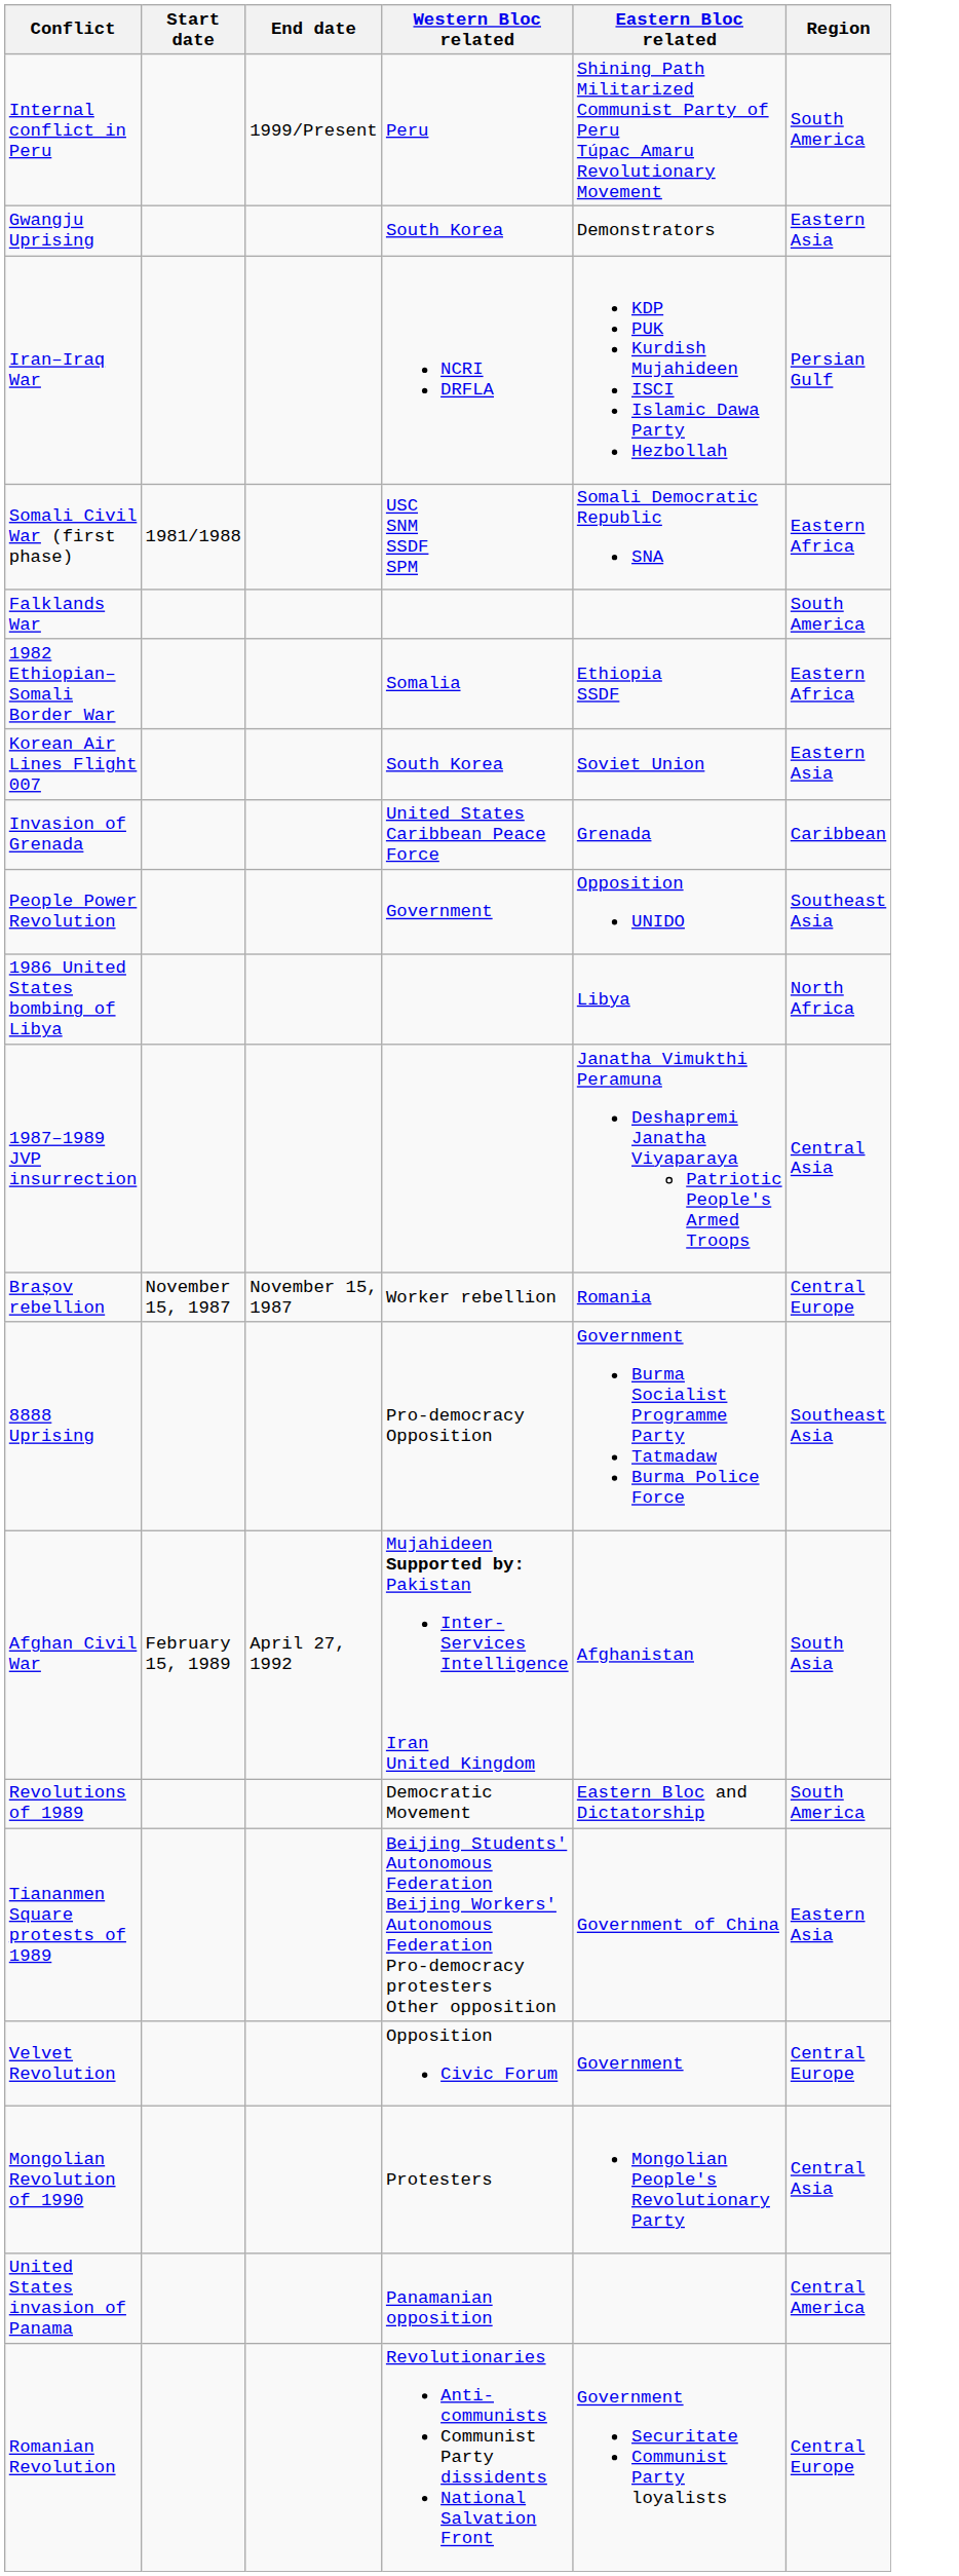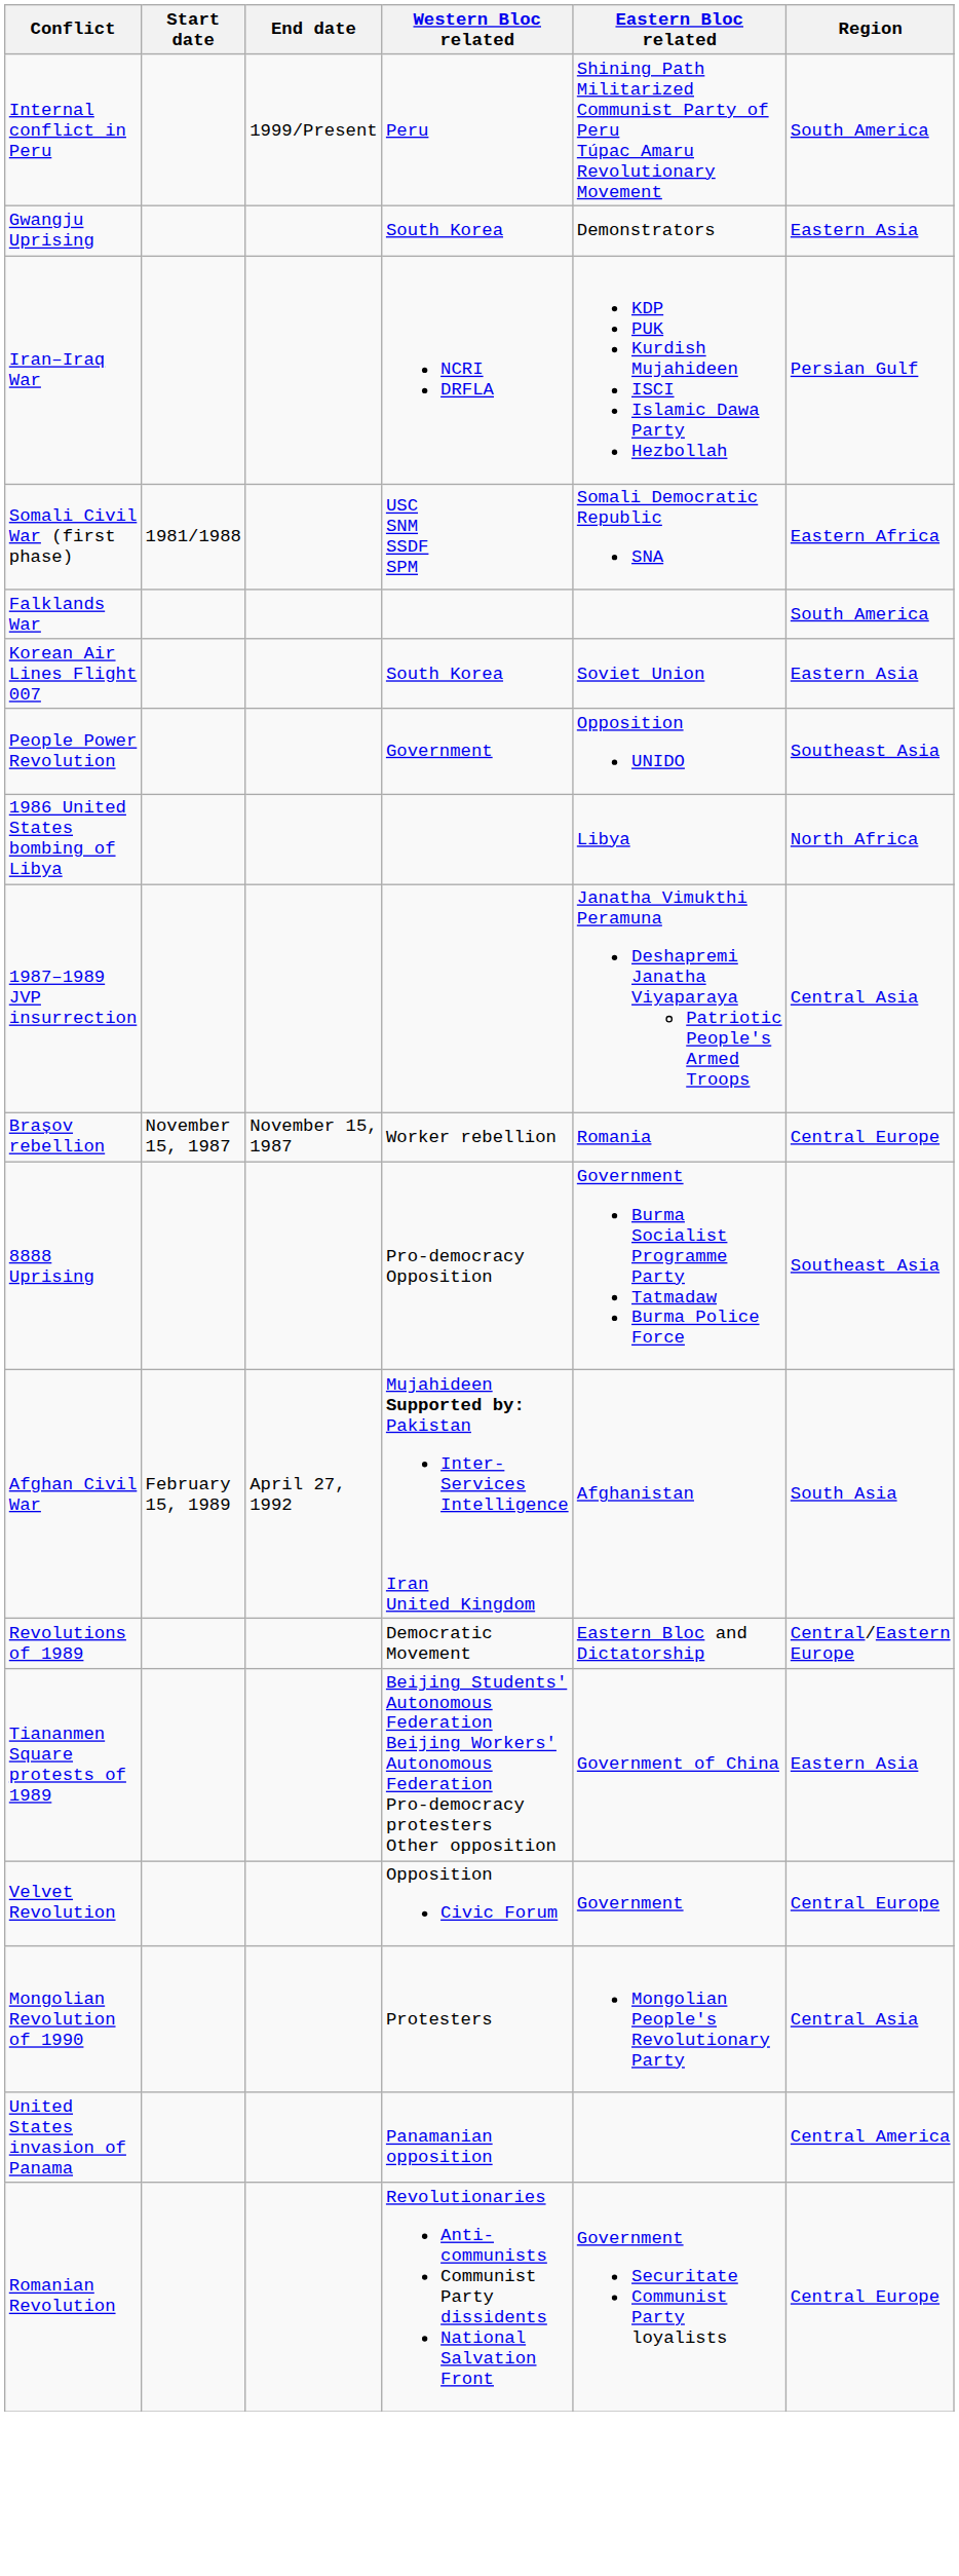- row: 1982 Ethiopian–Somali Border War | Somalia | Ethiopia SSDF | Eastern Africa
- row: Invasion of Grenada | United States Caribbean Peace Force | Grenada | Caribbean
Revolutions of 1989 | Region: South America -> Central/Eastern Europe
